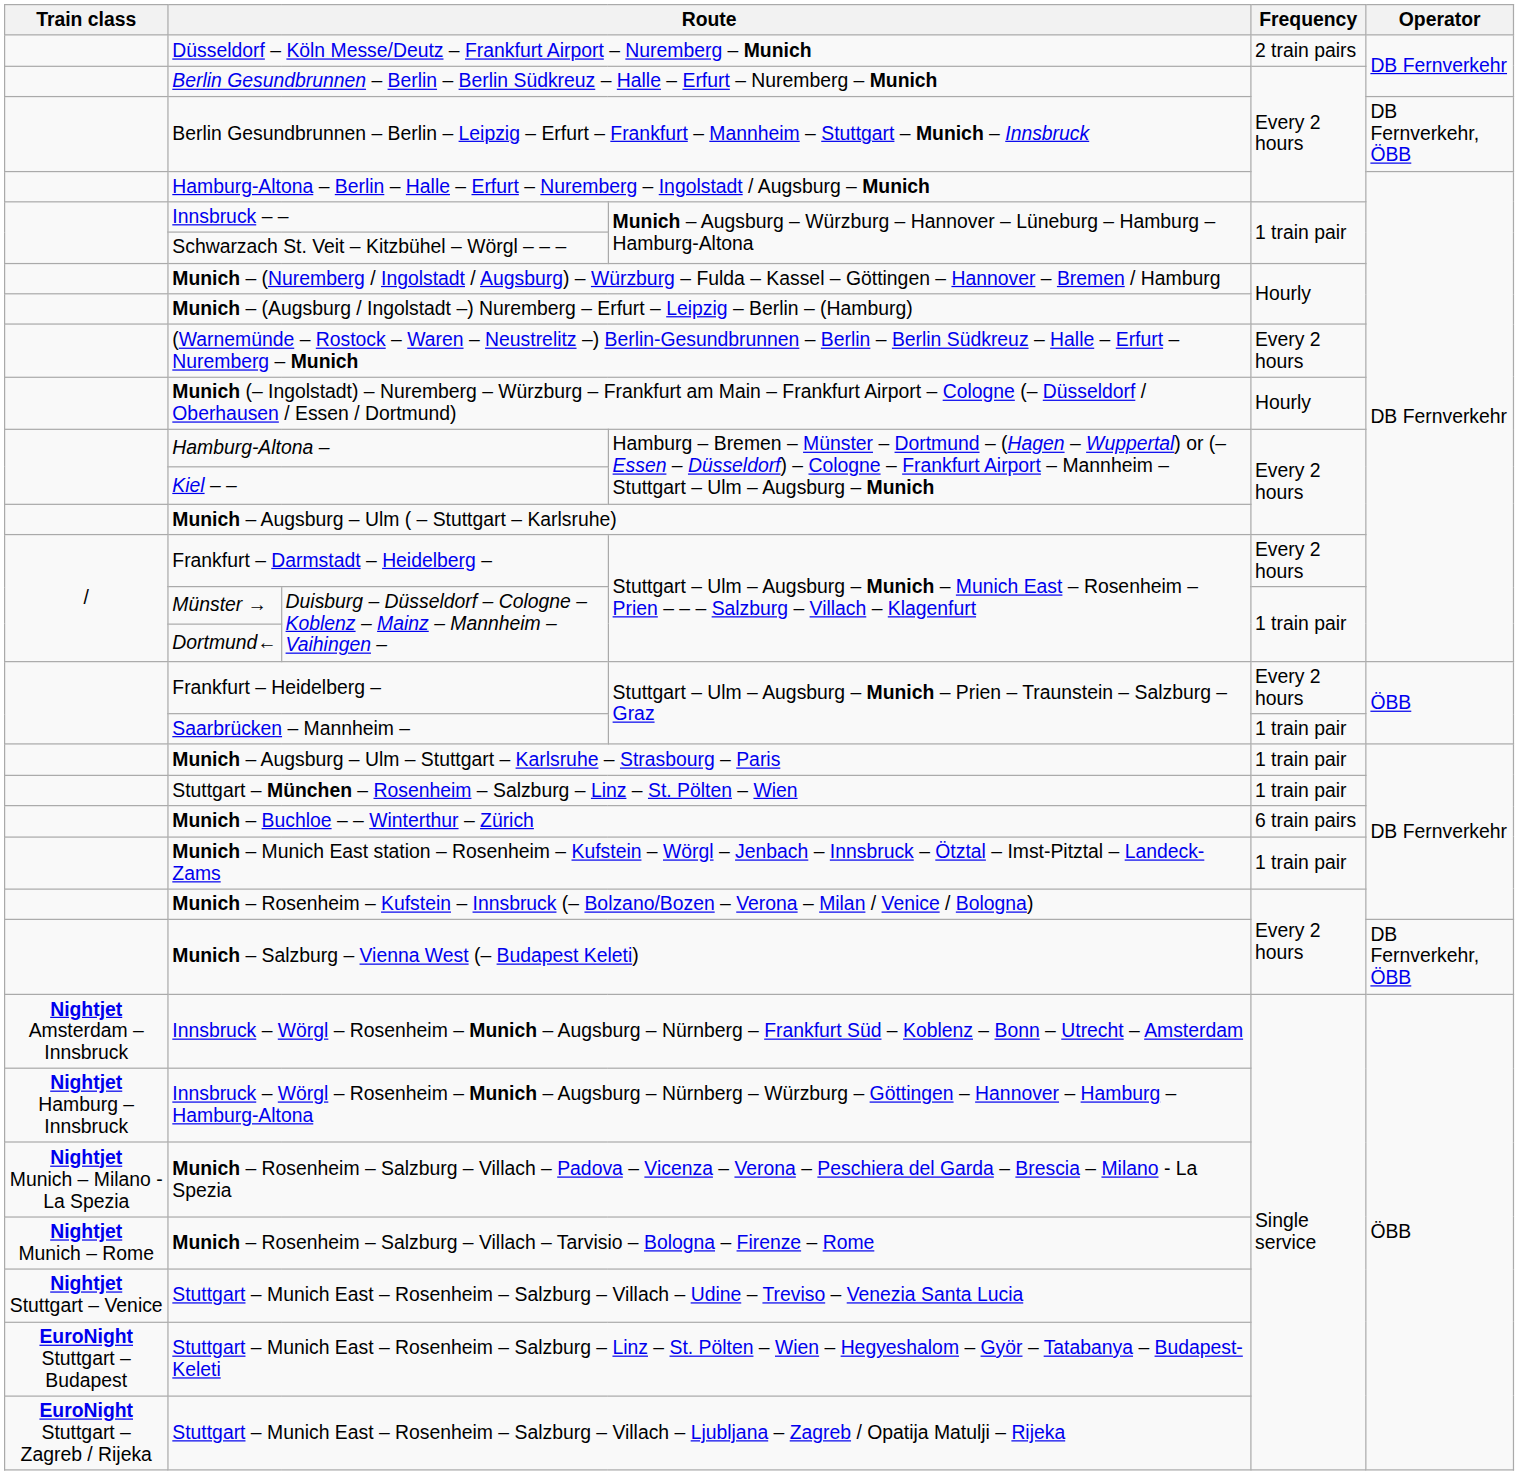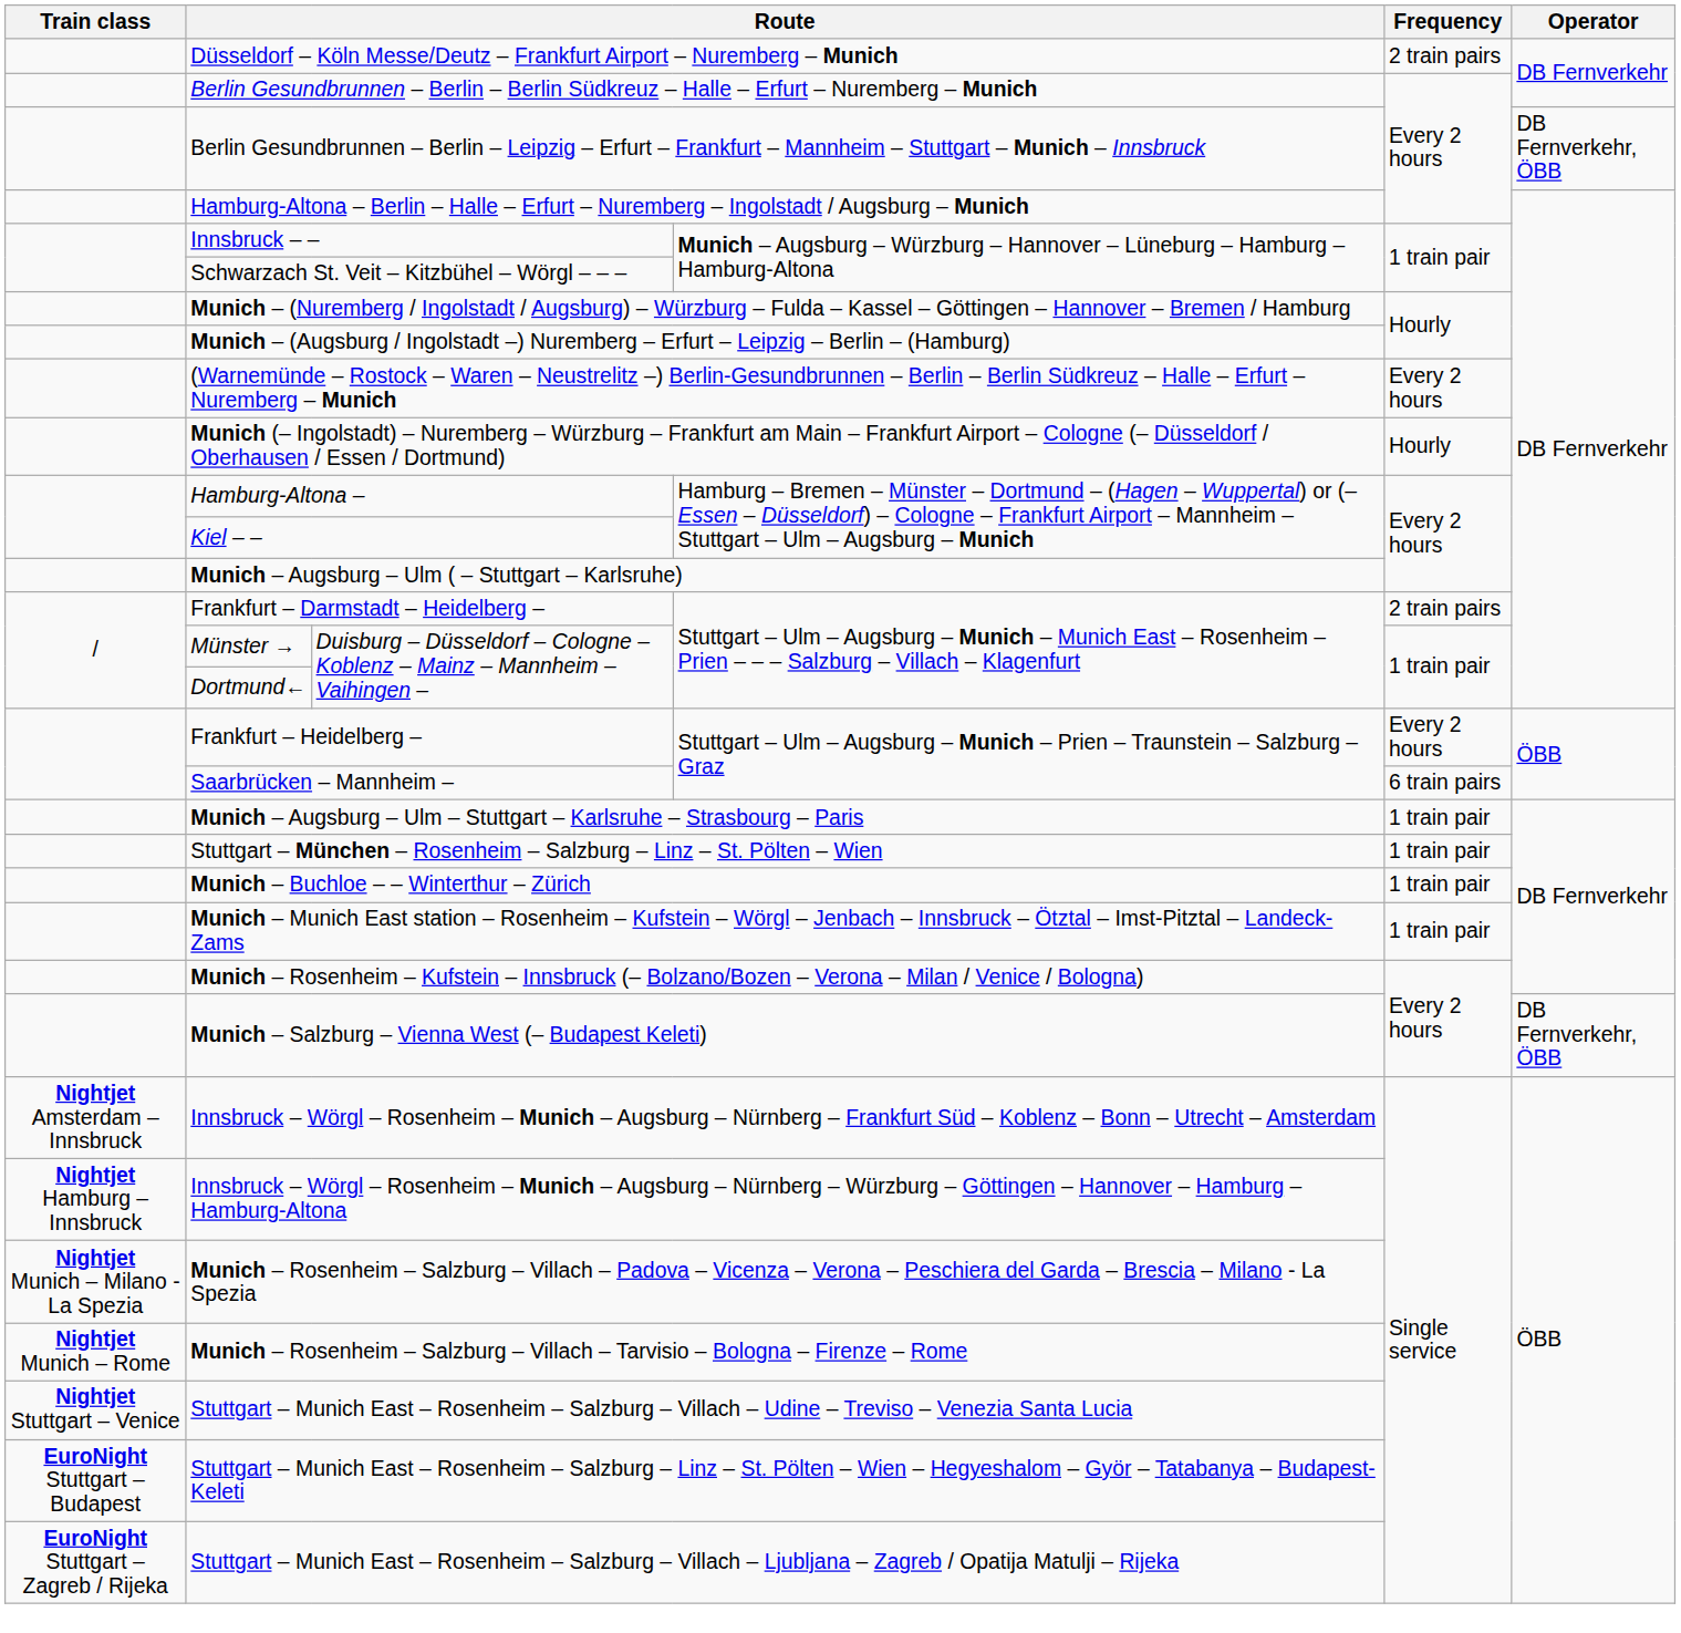Frankfurt – Darmstadt – Heidelberg – | Frequency: Every 2 hours -> 2 train pairs
Saarbrücken – Mannheim – | Frequency: 1 train pair -> 6 train pairs
Munich – Buchloe – – Winterthur – Zürich | Frequency: 6 train pairs -> 1 train pair
